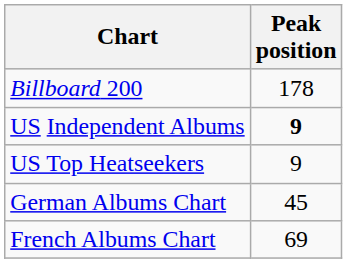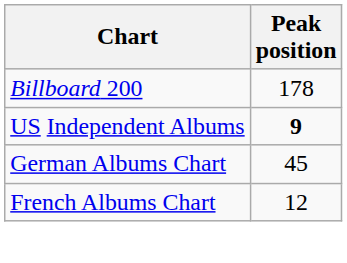- row: US Top Heatseekers | 9
French Albums Chart | Peak position: 69 -> 12
